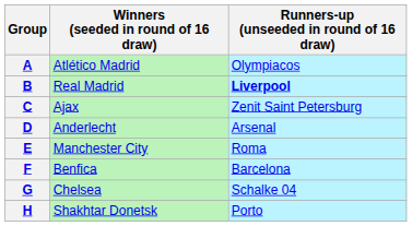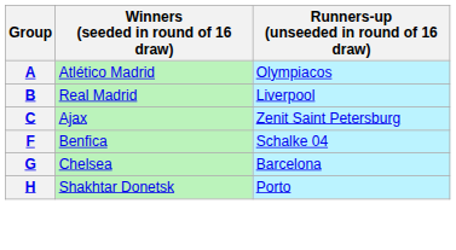B | Runners-up (unseeded in round of 16 draw): bold -> normal
- row: D | Anderlecht | Arsenal
- row: E | Manchester City | Roma
F | Runners-up (unseeded in round of 16 draw): Barcelona -> Schalke 04
G | Runners-up (unseeded in round of 16 draw): Schalke 04 -> Barcelona
